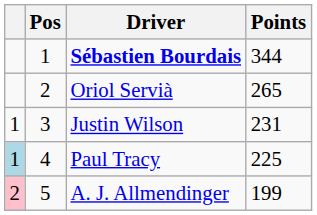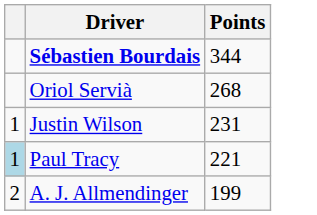- column: Pos | 1 | 2 | 3 | 4 | 5
Oriol Servià | Points: 265 -> 268
Paul Tracy | Points: 225 -> 221
A. J. Allmendinger | column 1: pink background -> no background
